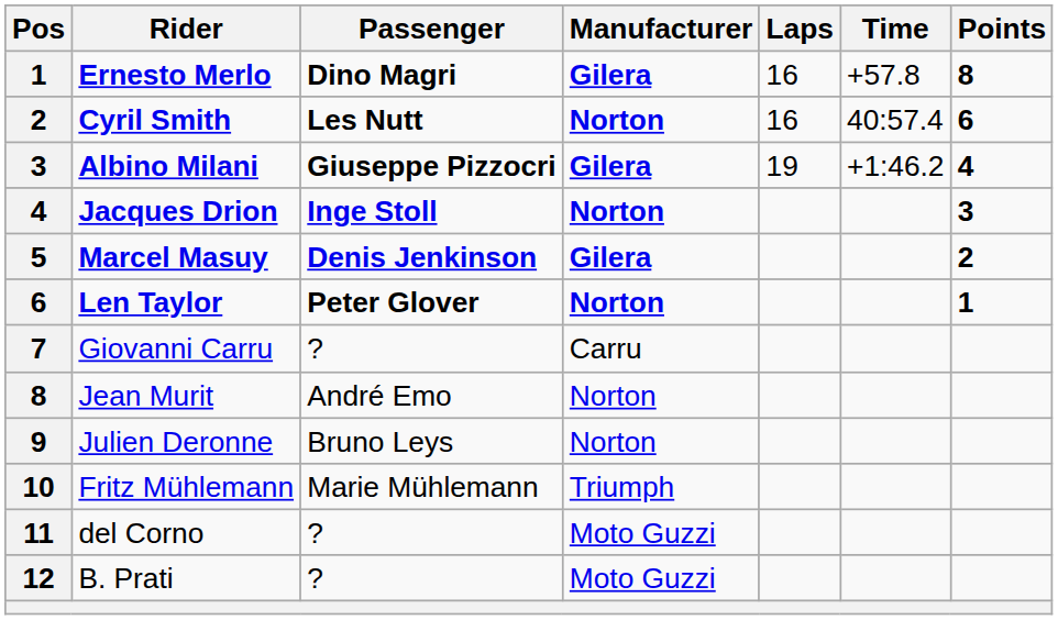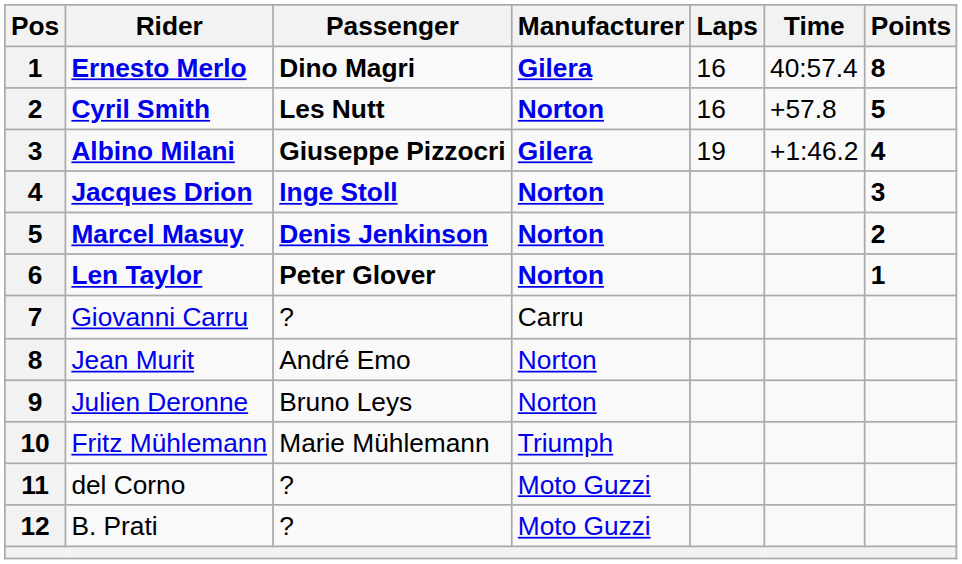Ernesto Merlo | Time: +57.8 -> 40:57.4
Cyril Smith | Time: 40:57.4 -> +57.8
Cyril Smith | Points: 6 -> 5
Marcel Masuy | Manufacturer: Gilera -> Norton
